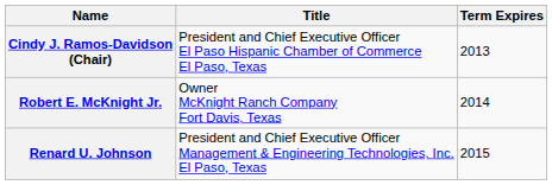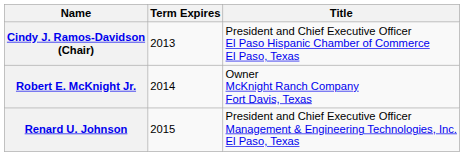columns swapped: Title <-> Term Expires
